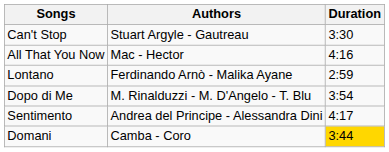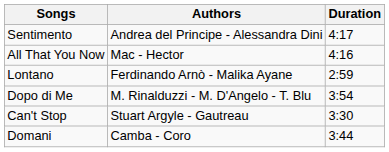rows swapped: Sentimento <-> Can't Stop
Domani | Duration: gold background -> no background
